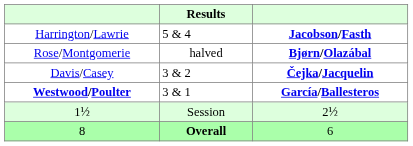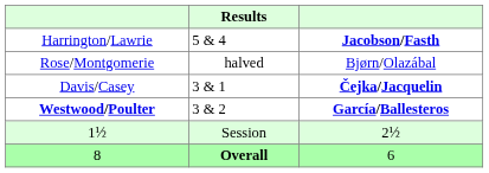Rose/Montgomerie | column 3: bold -> normal
Davis/Casey | Results: 3 & 2 -> 3 & 1
Westwood/Poulter | Results: 3 & 1 -> 3 & 2
